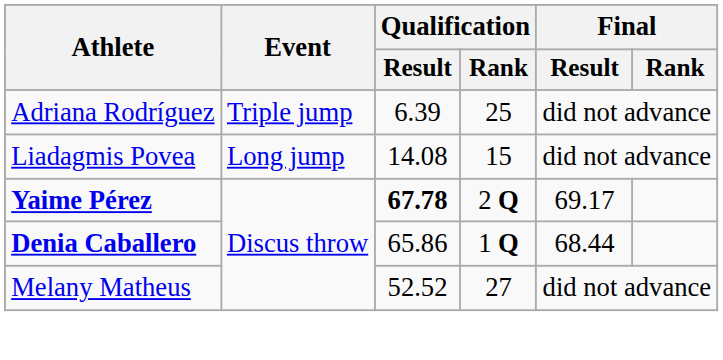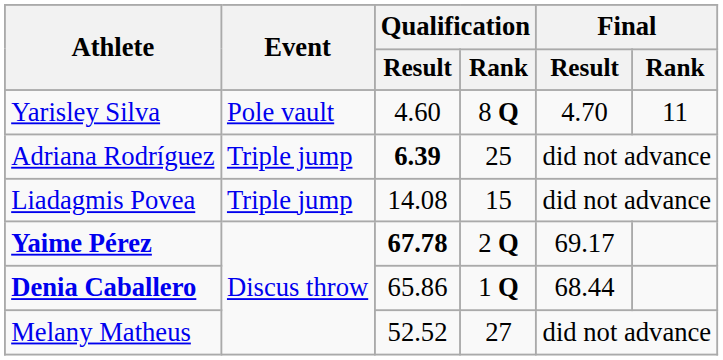+ row: Yarisley Silva | Pole vault | 4.60 | 8 Q | 4.70 | 11
Adriana Rodríguez | Qualification / Result: normal -> bold
Liadagmis Povea | Event: Long jump -> Triple jump
